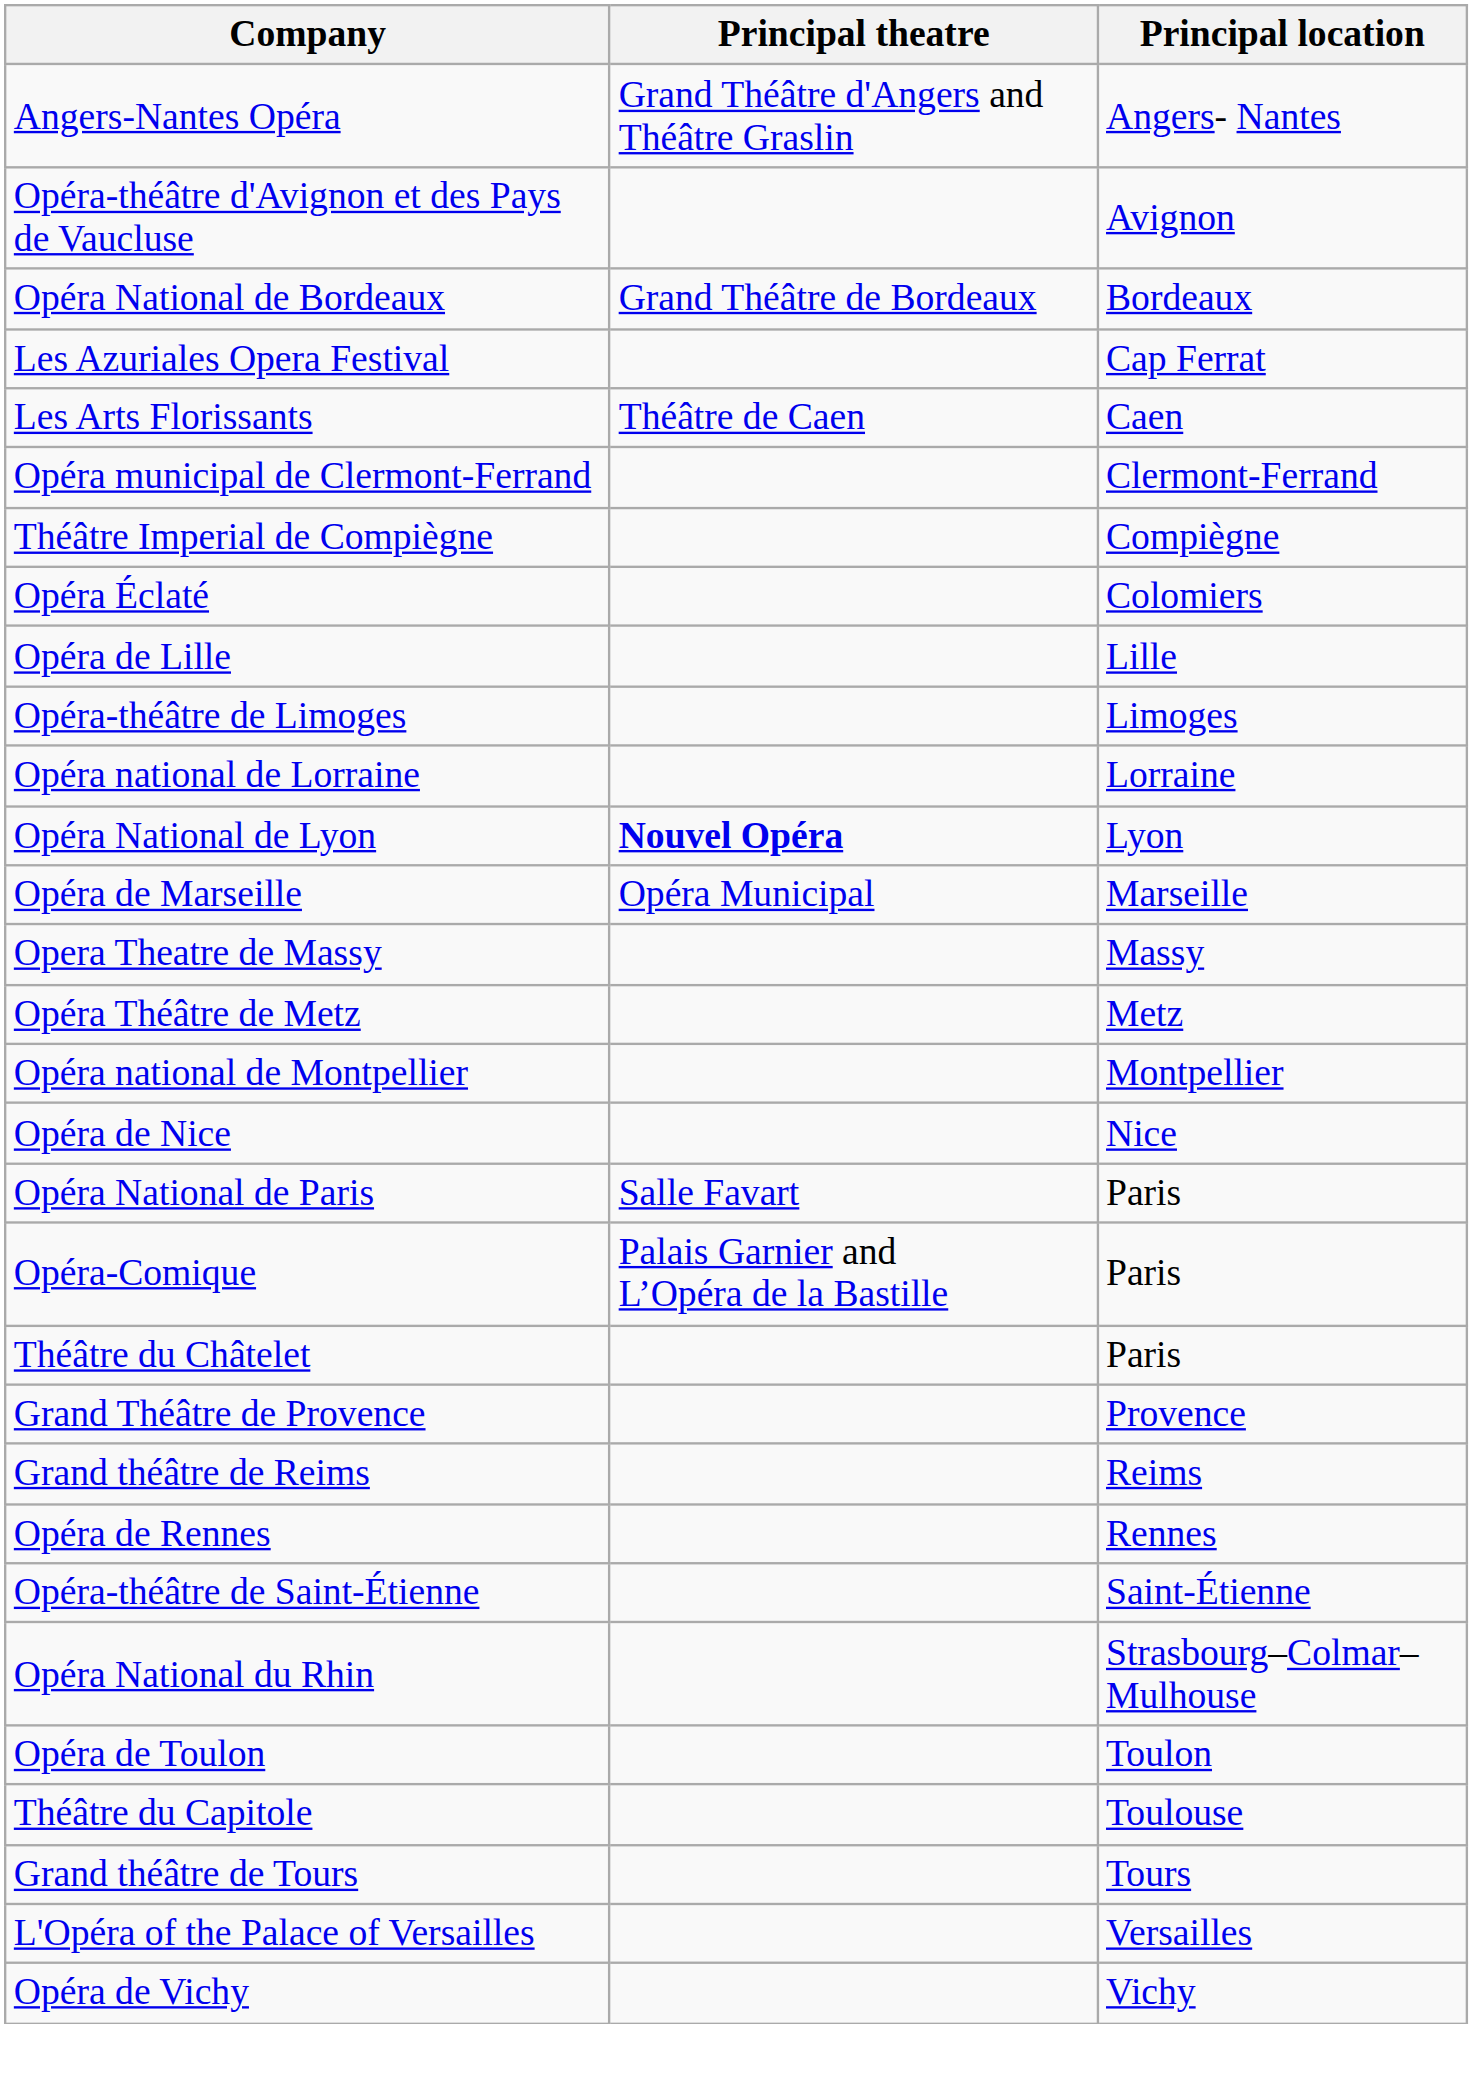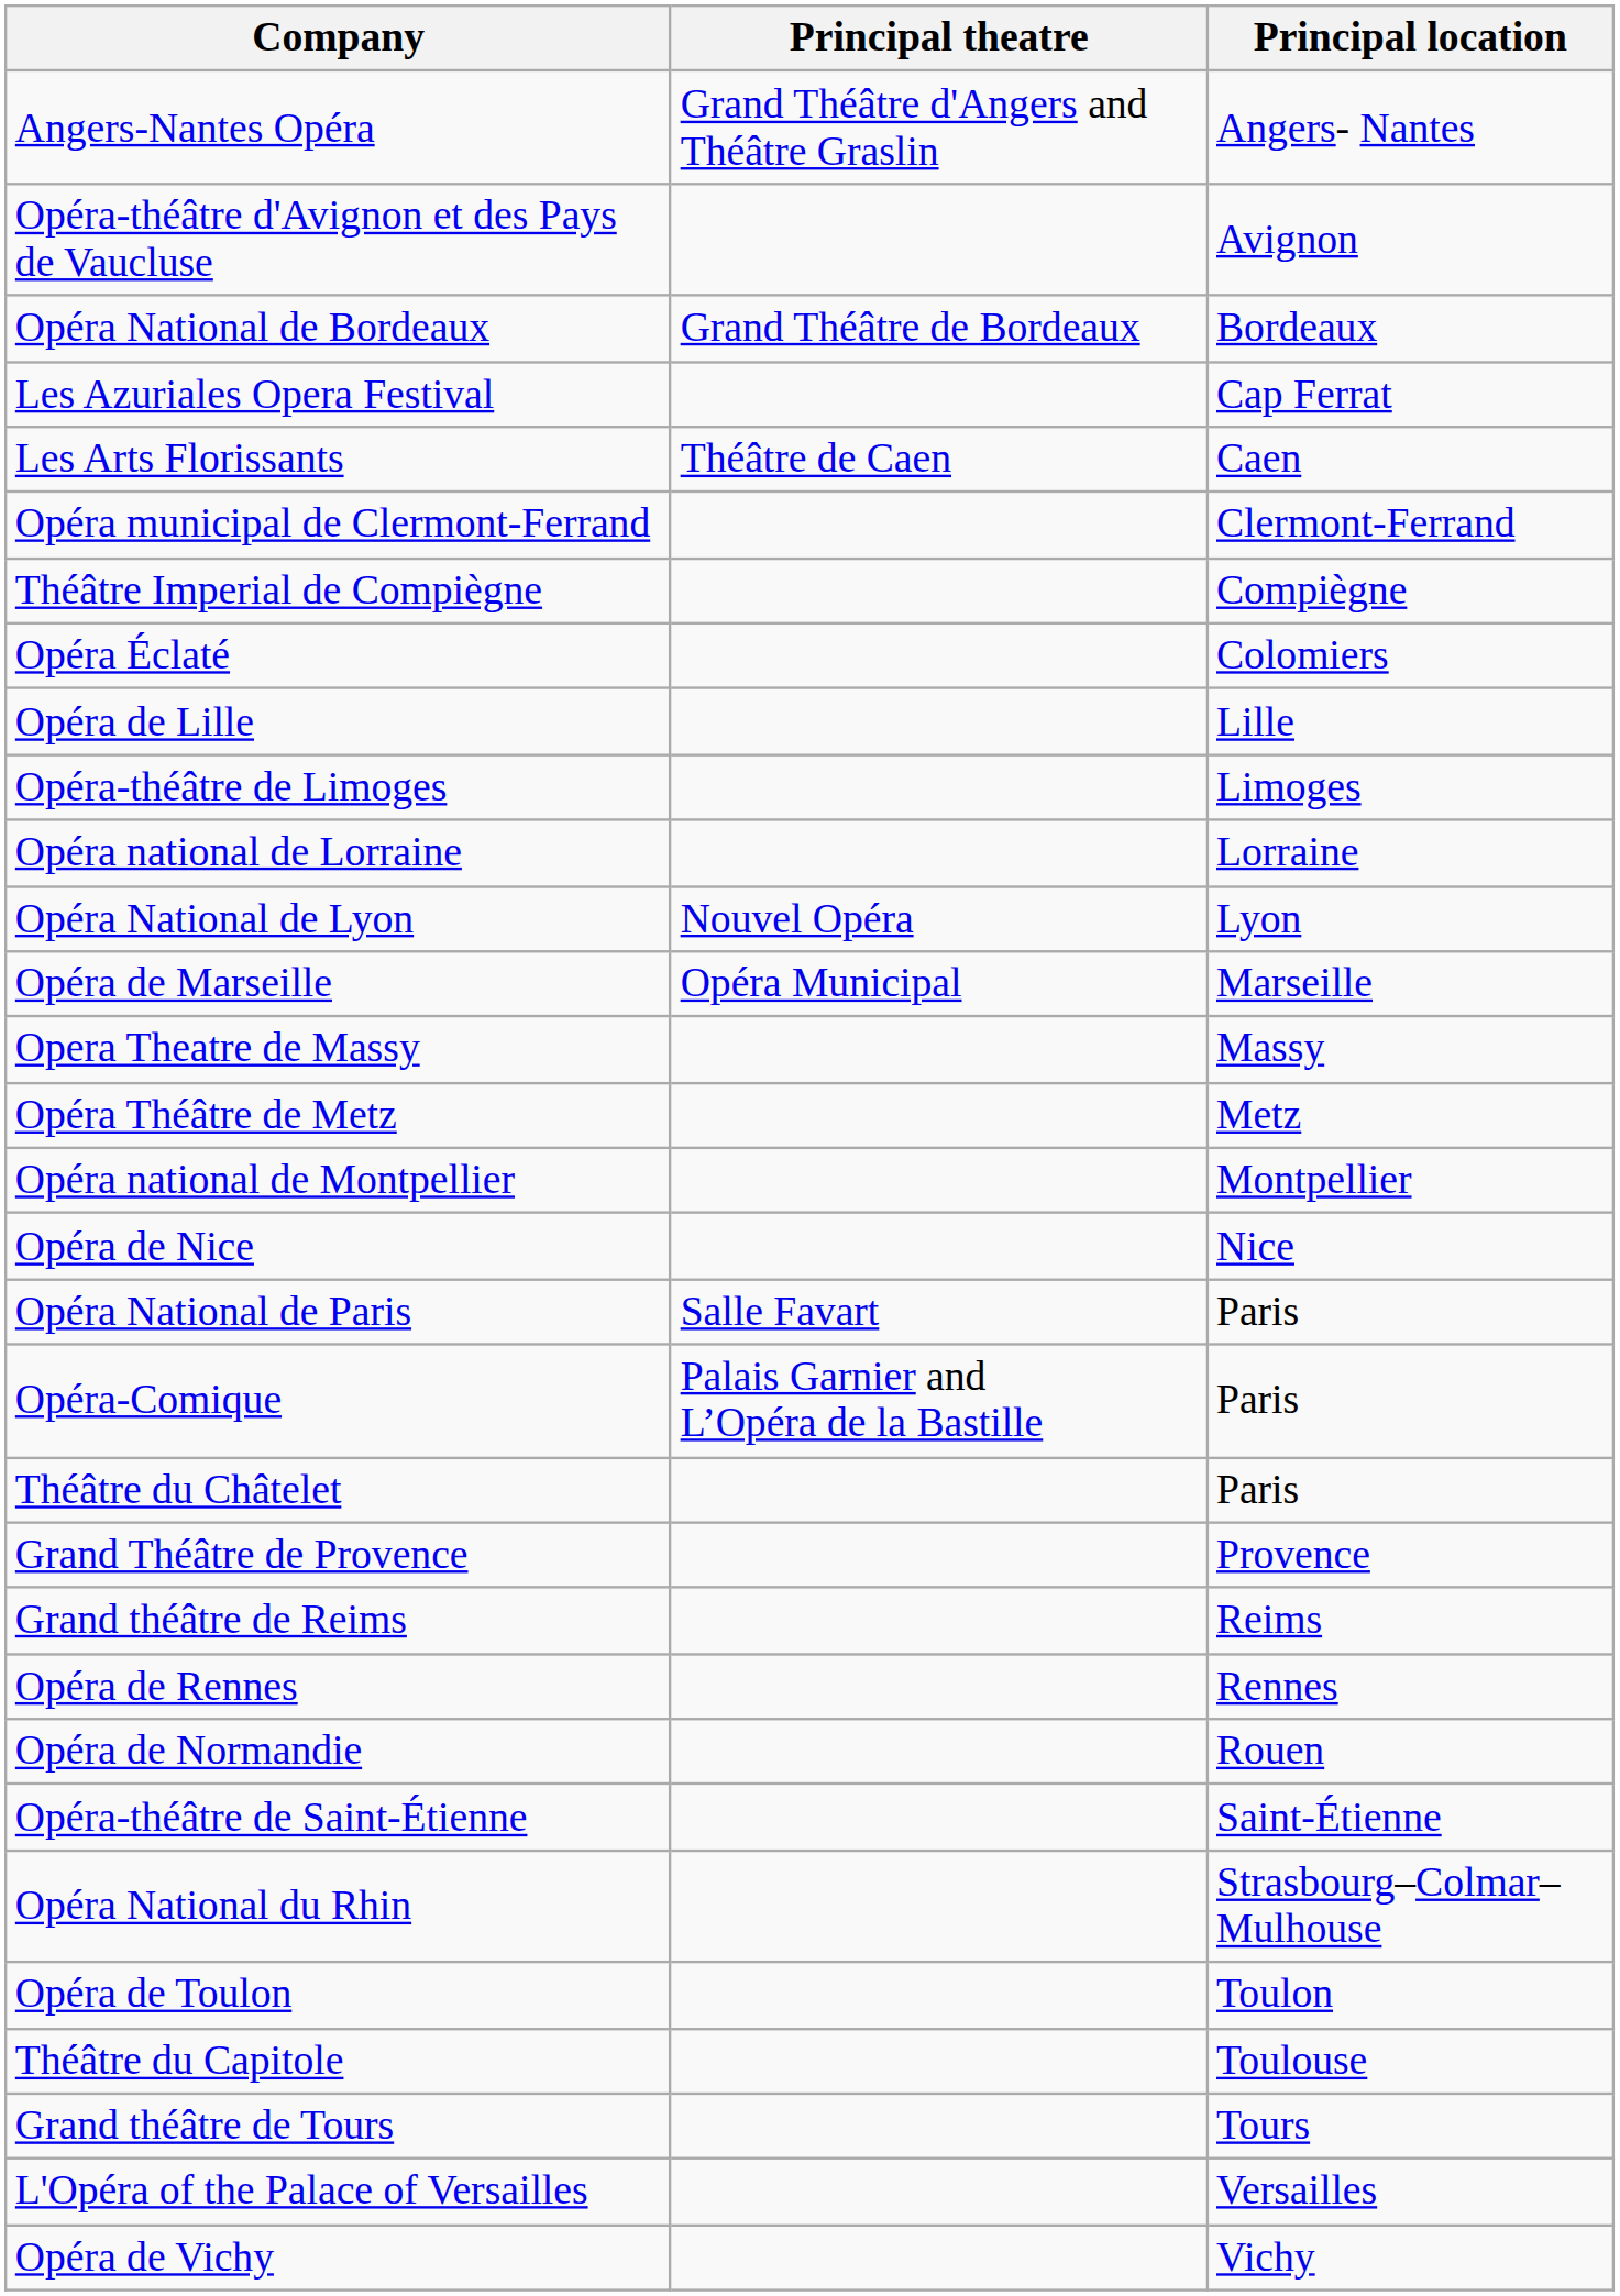Opéra National de Lyon | Principal theatre: bold -> normal
+ row: Opéra de Normandie | Rouen
